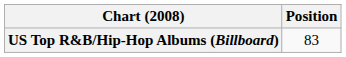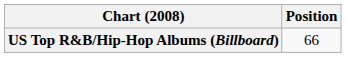US Top R&B/Hip-Hop Albums (Billboard) | Position: 83 -> 66
